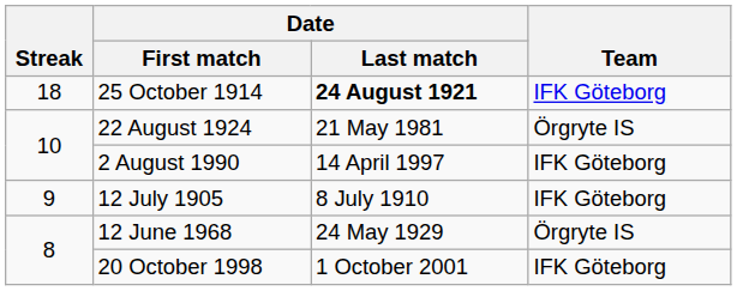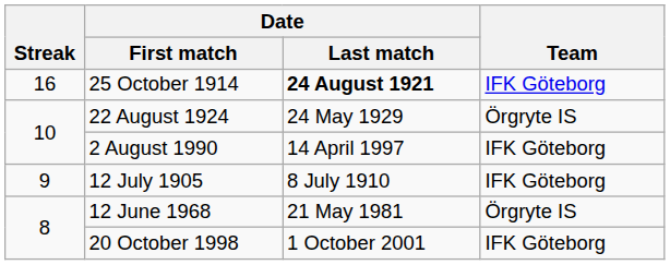25 October 1914 | Streak: 18 -> 16
22 August 1924 | Date / Last match: 21 May 1981 -> 24 May 1929
12 June 1968 | Date / Last match: 24 May 1929 -> 21 May 1981
